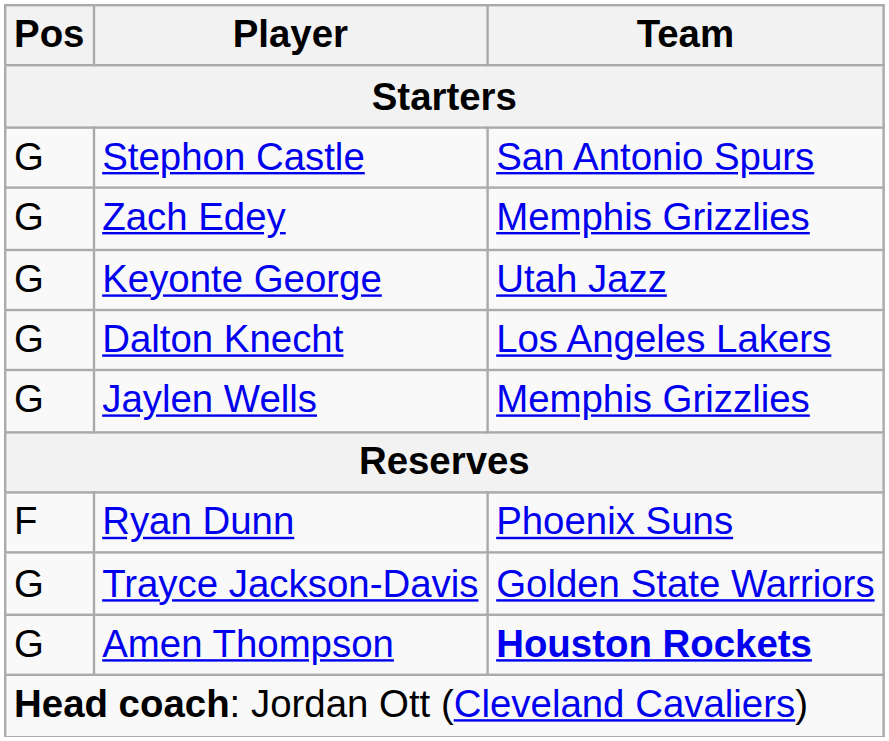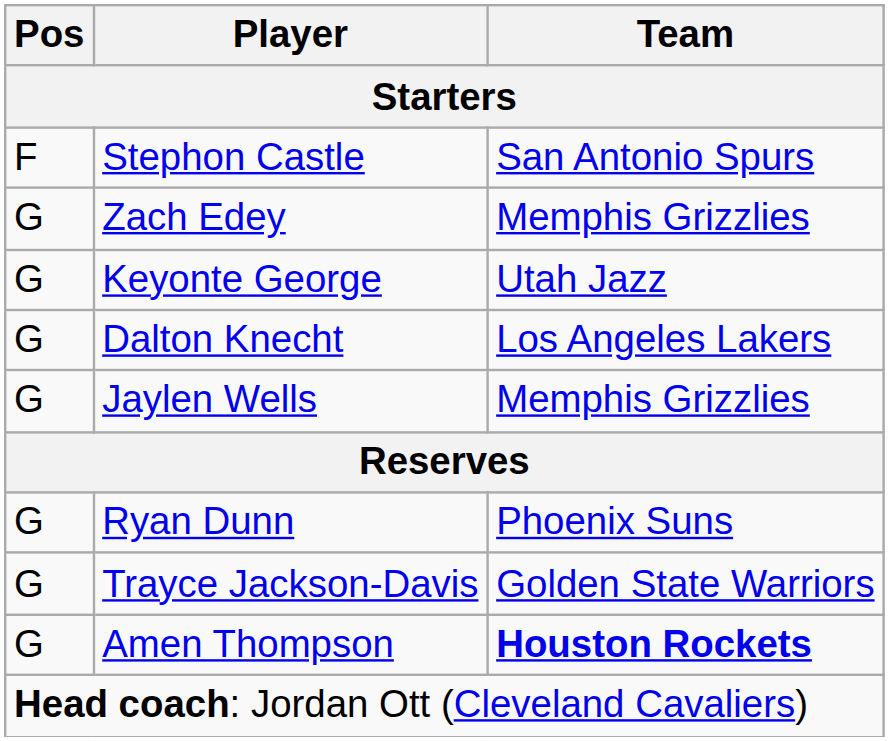Stephon Castle | Pos: G -> F
Ryan Dunn | Pos: F -> G
